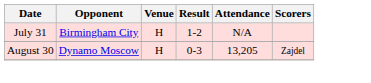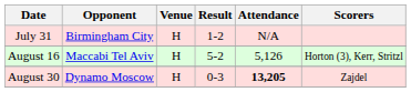+ row: August 16 | Maccabi Tel Aviv | H | 5-2 | 5,126 | Horton (3), Kerr, Stritzl
August 30 | Attendance: normal -> bold
